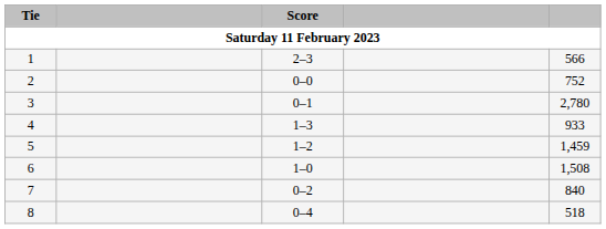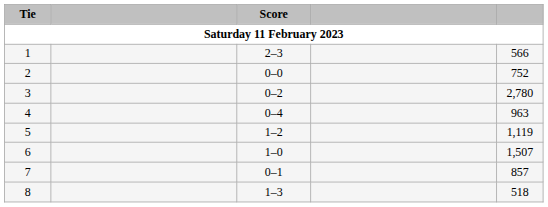3 | Score: 0–1 -> 0–2
4 | Score: 1–3 -> 0–4
4 | column 5: 933 -> 963
5 | column 5: 1,459 -> 1,119
6 | column 5: 1,508 -> 1,507
7 | Score: 0–2 -> 0–1
7 | column 5: 840 -> 857
8 | Score: 0–4 -> 1–3
